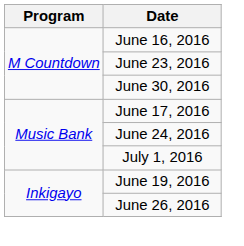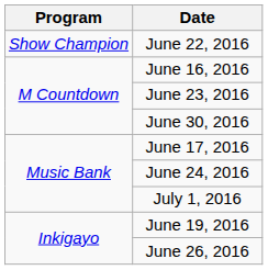+ row: Show Champion | June 22, 2016
